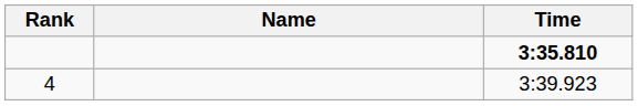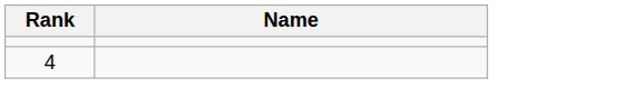- column: Time | 3:35.810 | 3:39.923
